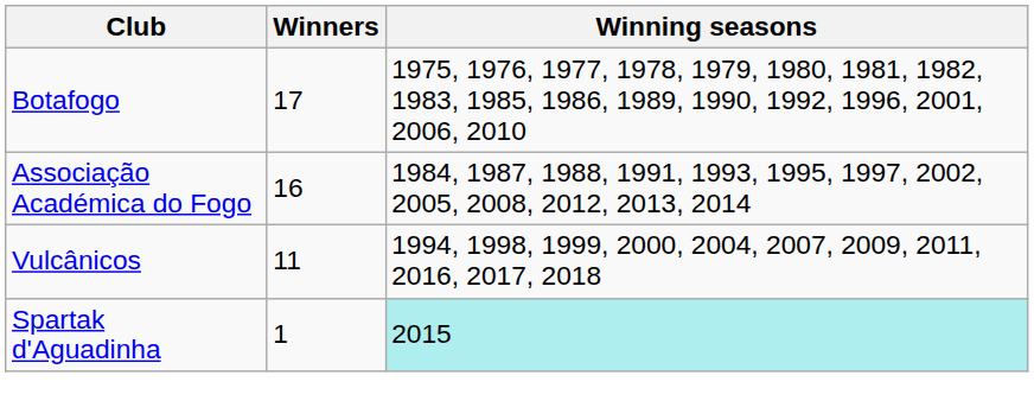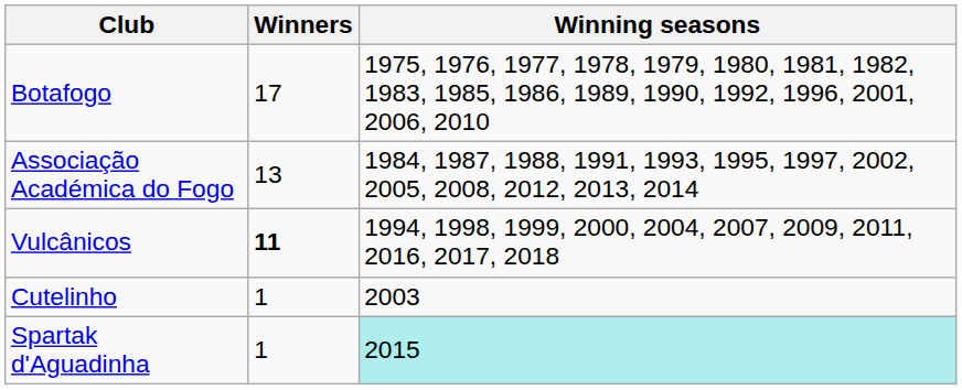Associação Académica do Fogo | Winners: 16 -> 13
Vulcânicos | Winners: normal -> bold
+ row: Cutelinho | 1 | 2003
